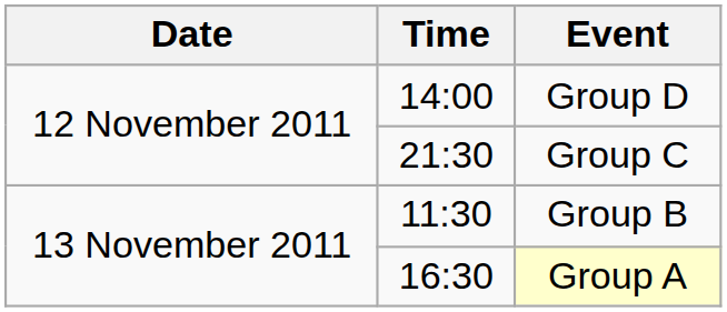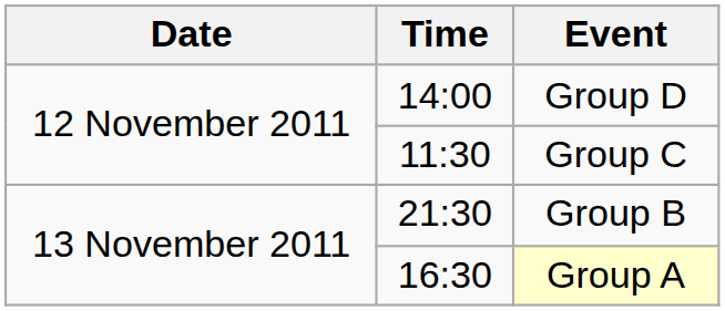Group C | Time: 21:30 -> 11:30
Group B | Time: 11:30 -> 21:30
